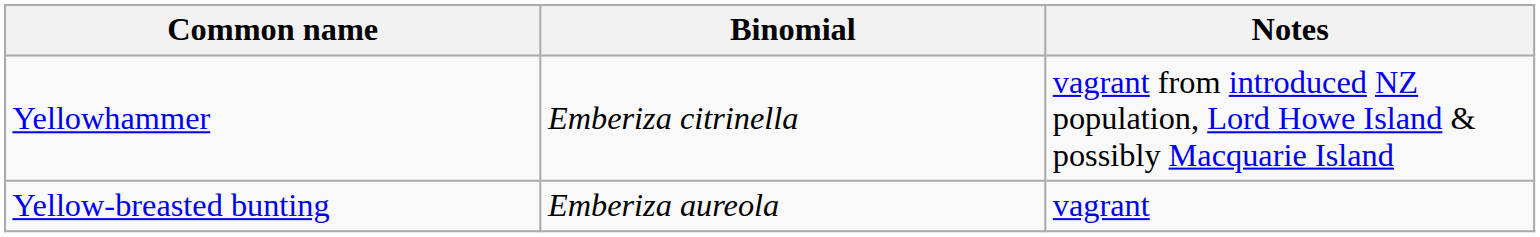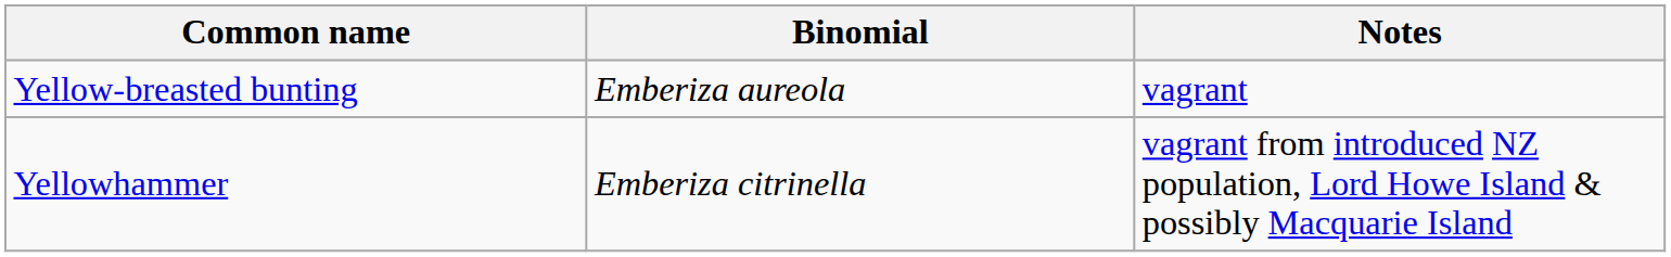rows swapped: Yellowhammer <-> Yellow-breasted bunting
